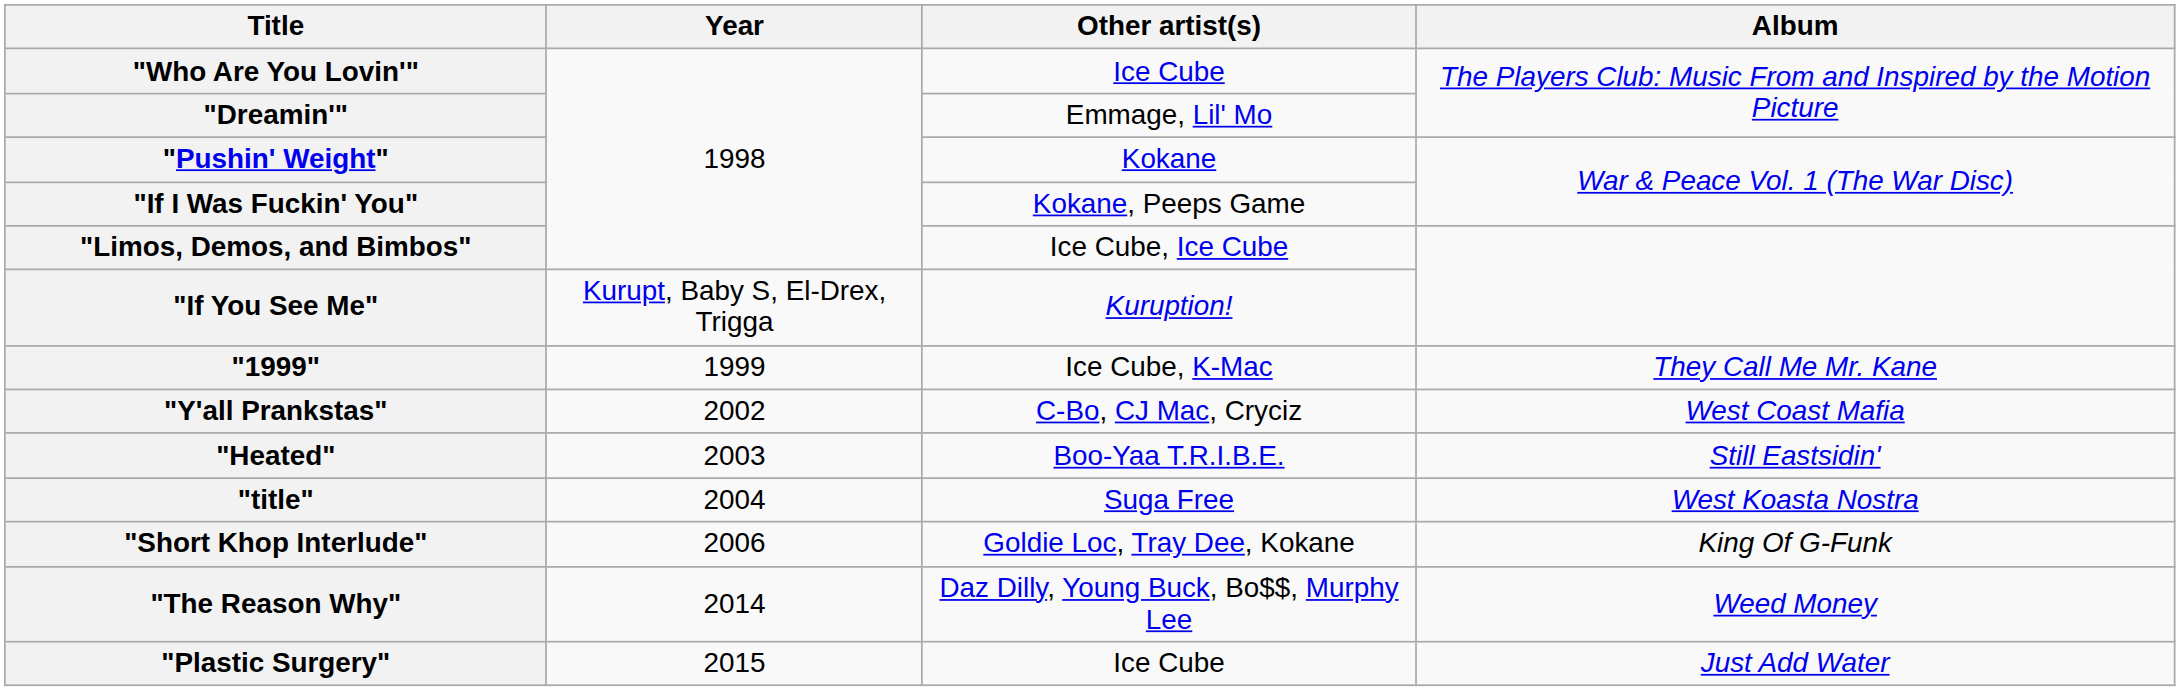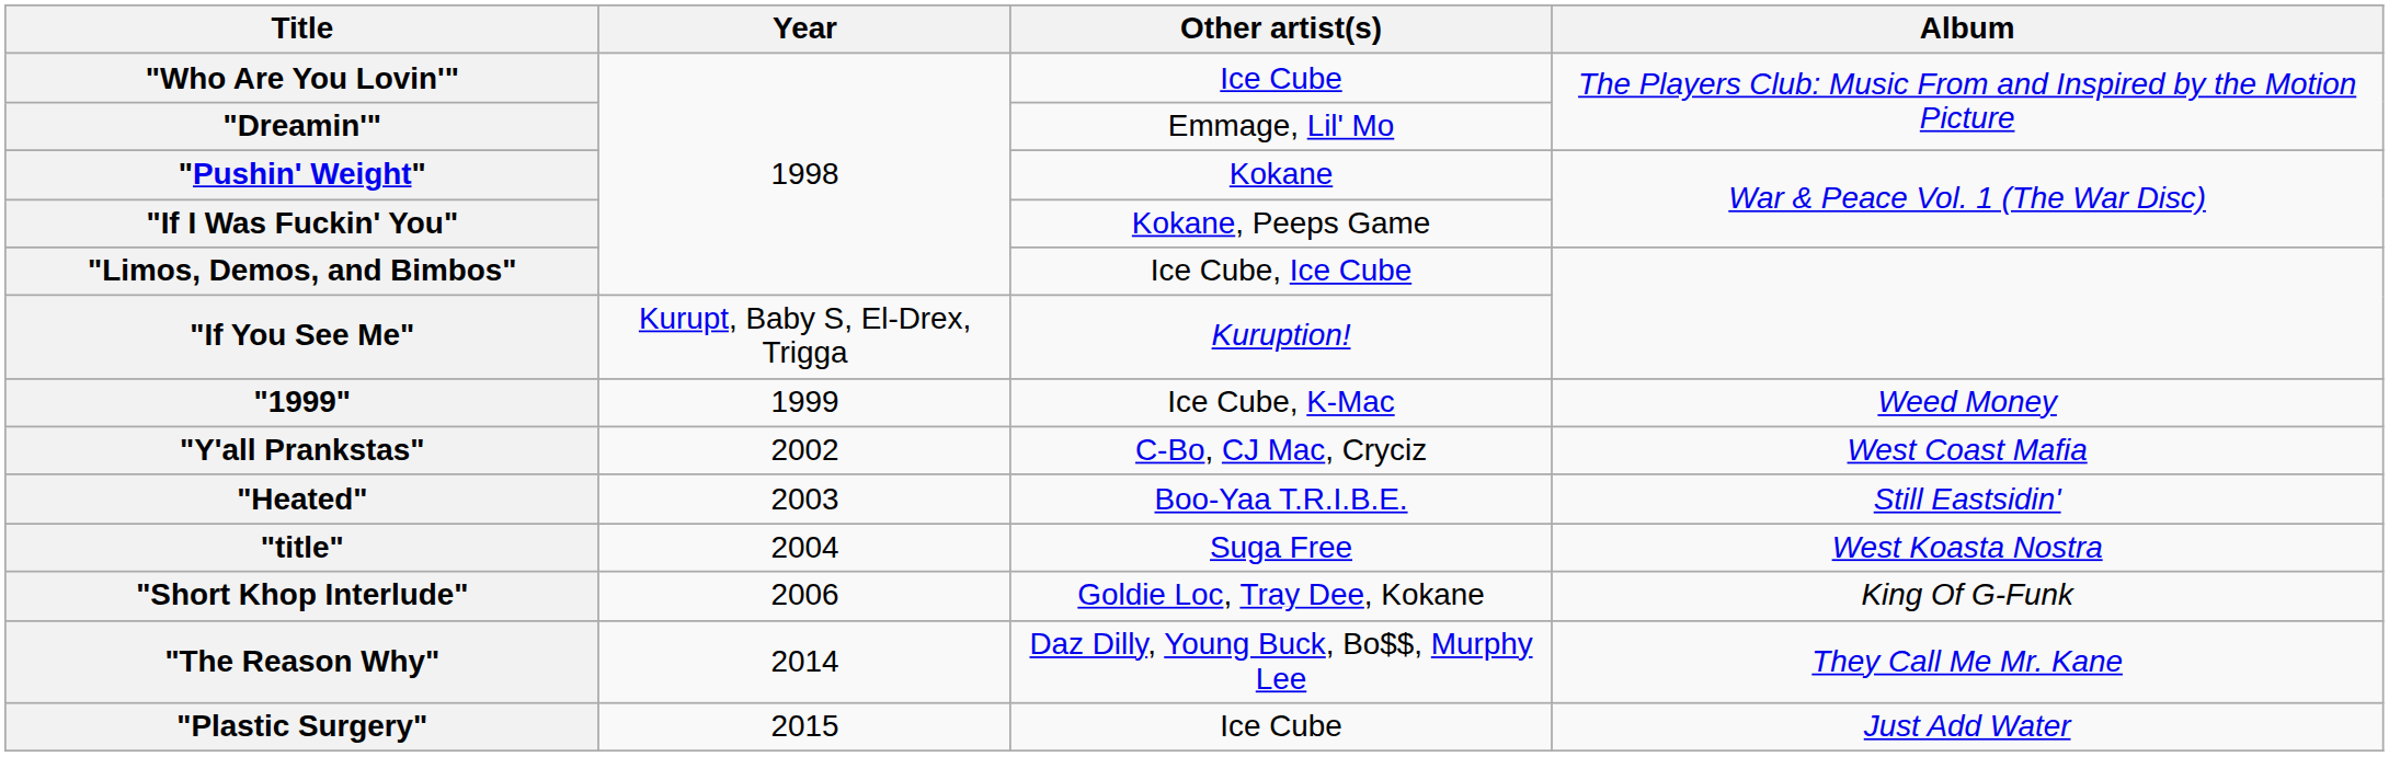"1999" | Album: They Call Me Mr. Kane -> Weed Money
"The Reason Why" | Album: Weed Money -> They Call Me Mr. Kane
